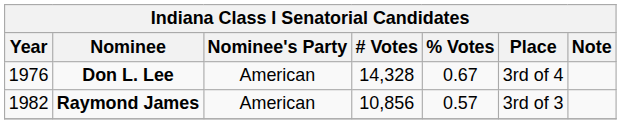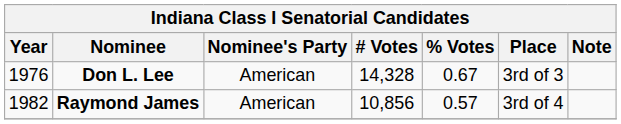Don L. Lee | Place: 3rd of 4 -> 3rd of 3
Raymond James | Place: 3rd of 3 -> 3rd of 4
